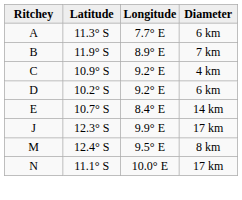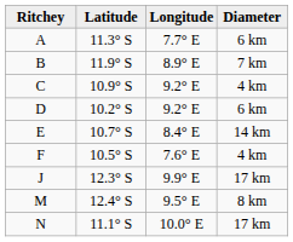+ row: F | 10.5° S | 7.6° E | 4 km
